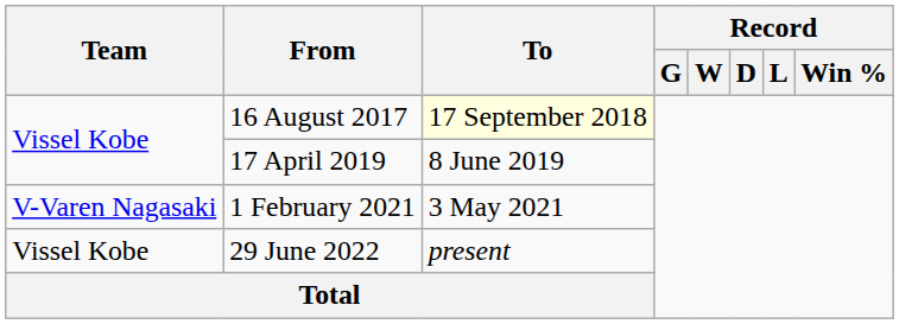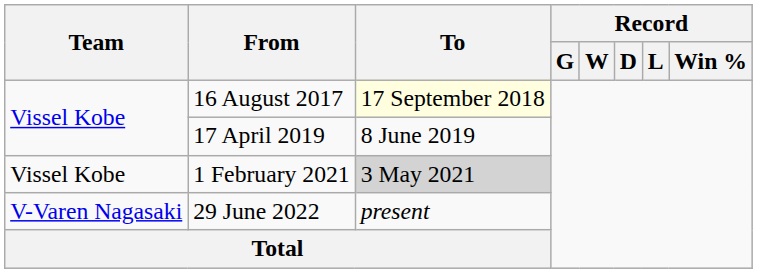1 February 2021 | Team: V-Varen Nagasaki -> Vissel Kobe
1 February 2021 | To: no background -> lightgrey background
29 June 2022 | Team: Vissel Kobe -> V-Varen Nagasaki
